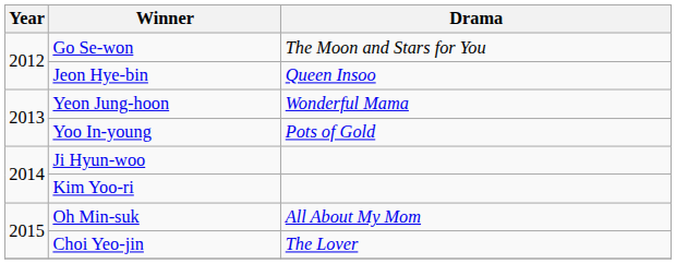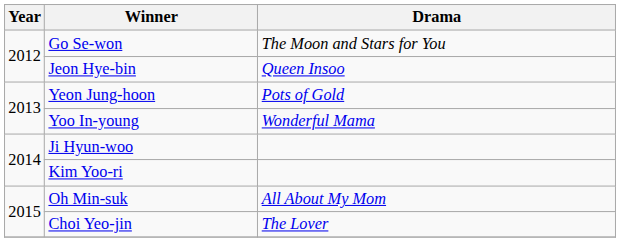Yeon Jung-hoon | Drama: Wonderful Mama -> Pots of Gold
Yoo In-young | Drama: Pots of Gold -> Wonderful Mama
